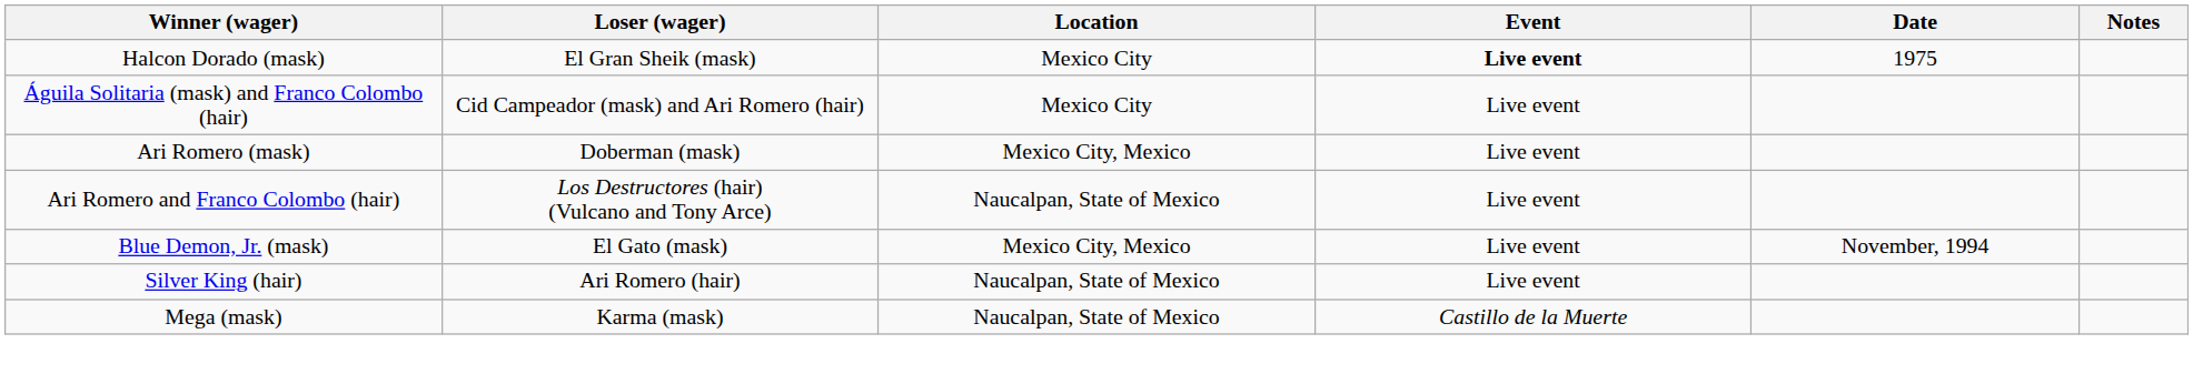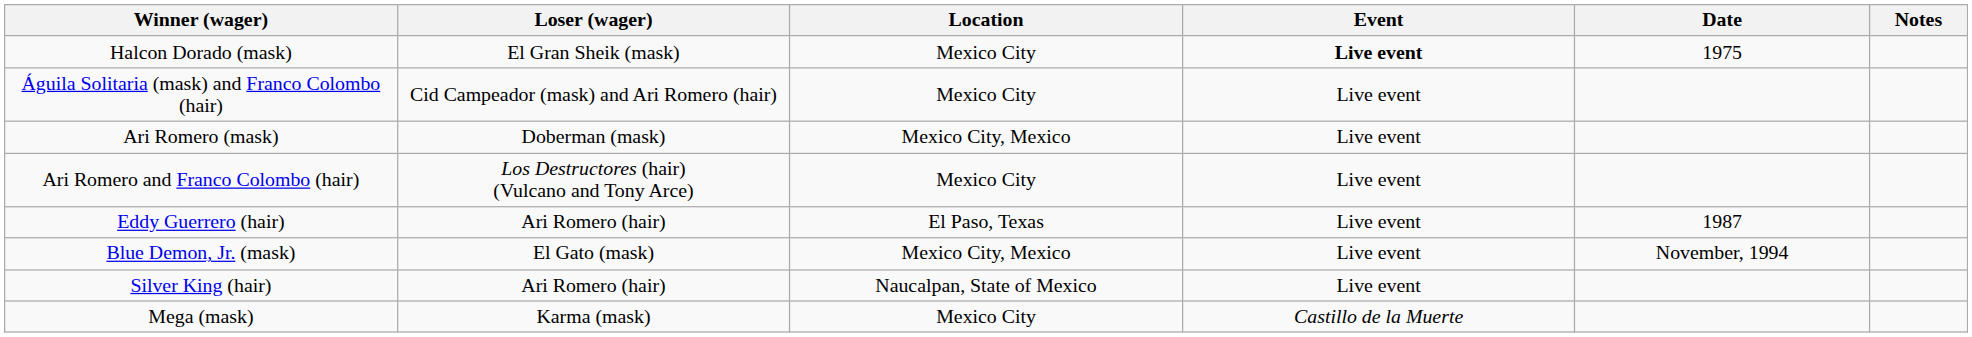Ari Romero and Franco Colombo (hair) | Location: Naucalpan, State of Mexico -> Mexico City
+ row: Eddy Guerrero (hair) | Ari Romero (hair) | El Paso, Texas | Live event | 1987
Mega (mask) | Location: Naucalpan, State of Mexico -> Mexico City
